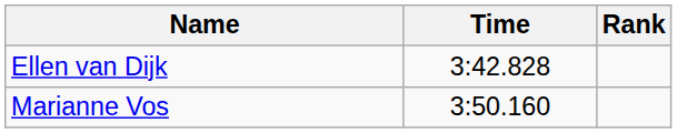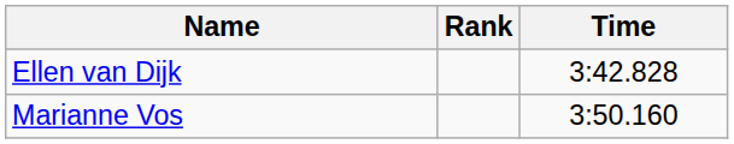columns swapped: Time <-> Rank
